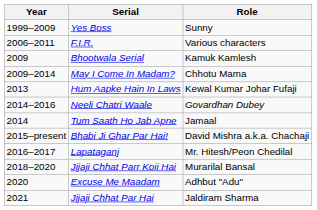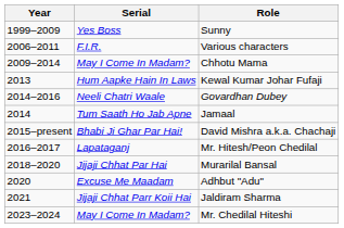- row: 2009 | Bhootwala Serial | Kamuk Kamlesh
Murarilal Bansal | Serial: Jijaji Chhat Parr Koii Hai -> Jijaji Chhat Par Hai
Jaldiram Sharma | Serial: Jijaji Chhat Par Hai -> Jijaji Chhat Parr Koii Hai
+ row: 2023–2024 | May I Come In Madam? | Mr. Chedilal Hiteshi
